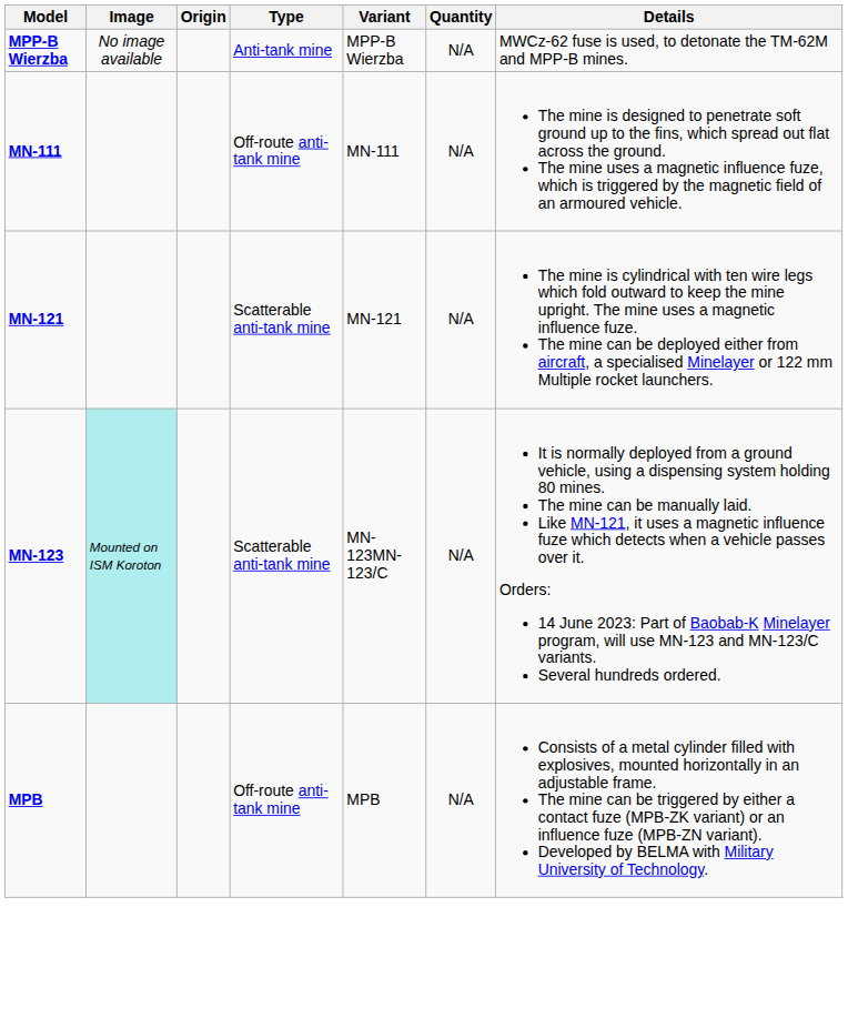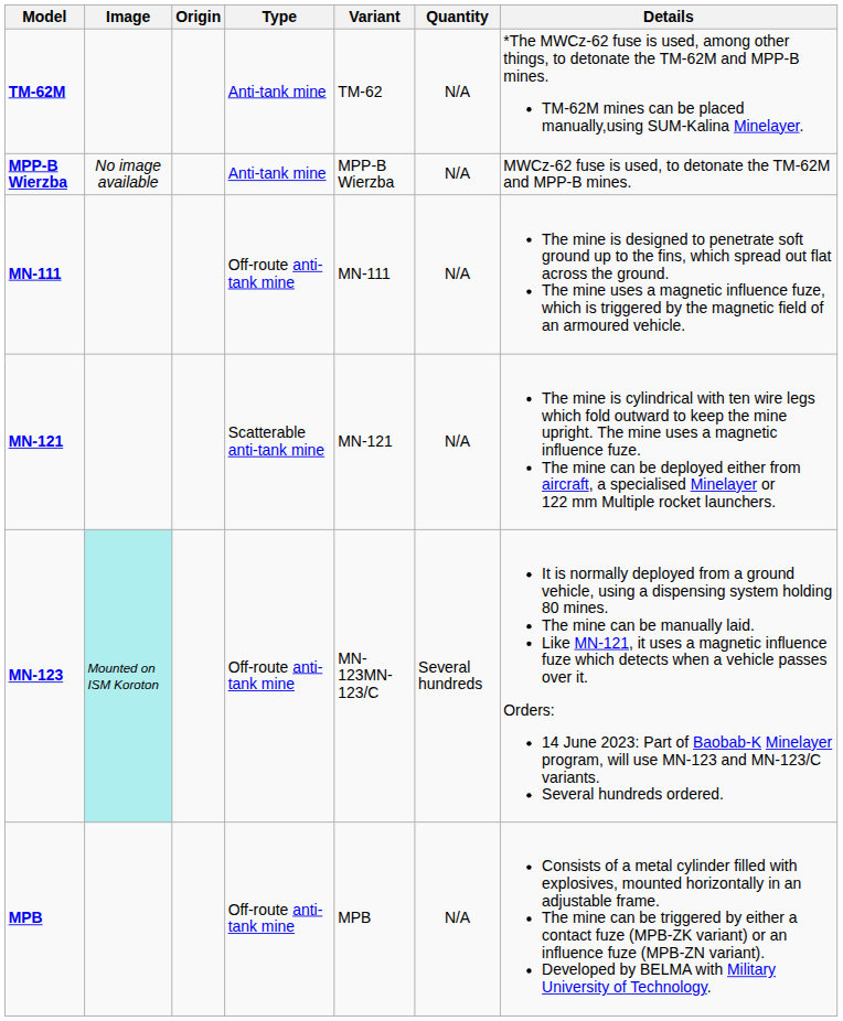+ row: TM-62M | Anti-tank mine | TM-62 | N/A | *The MWCz-62 fuse is used, among other things, to detonate the TM-62M and MPP-B mines. TM-62M mines can be placed manually,using SUM-Kalina Minelayer.
MN-123 | Type: Scatterable anti-tank mine -> Off-route anti-tank mine
MN-123 | Quantity: N/A -> Several hundreds
